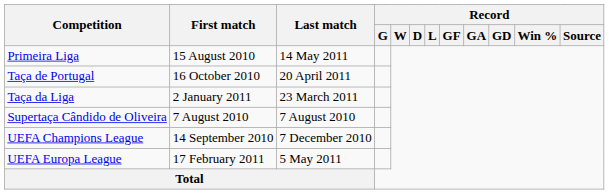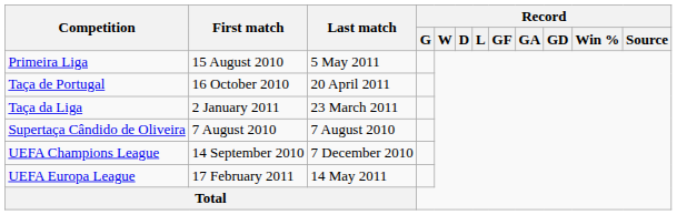Primeira Liga | Last match: 14 May 2011 -> 5 May 2011
UEFA Europa League | Last match: 5 May 2011 -> 14 May 2011
